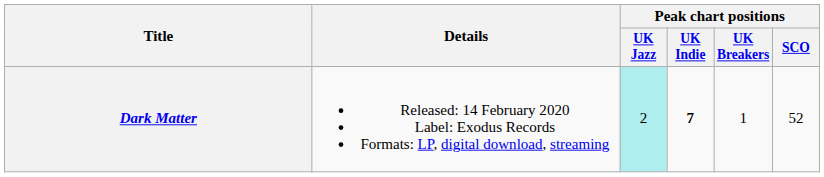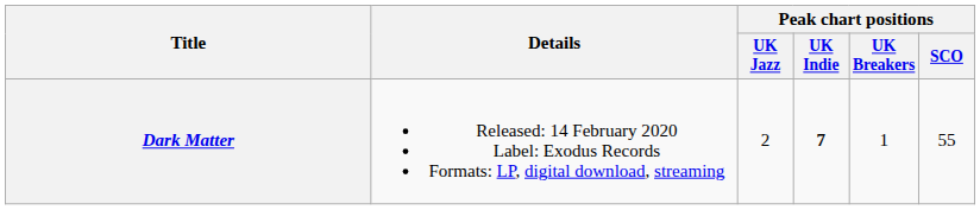Dark Matter | Peak chart positions / UK Jazz: paleturquoise background -> no background
Dark Matter | Peak chart positions / SCO: 52 -> 55
